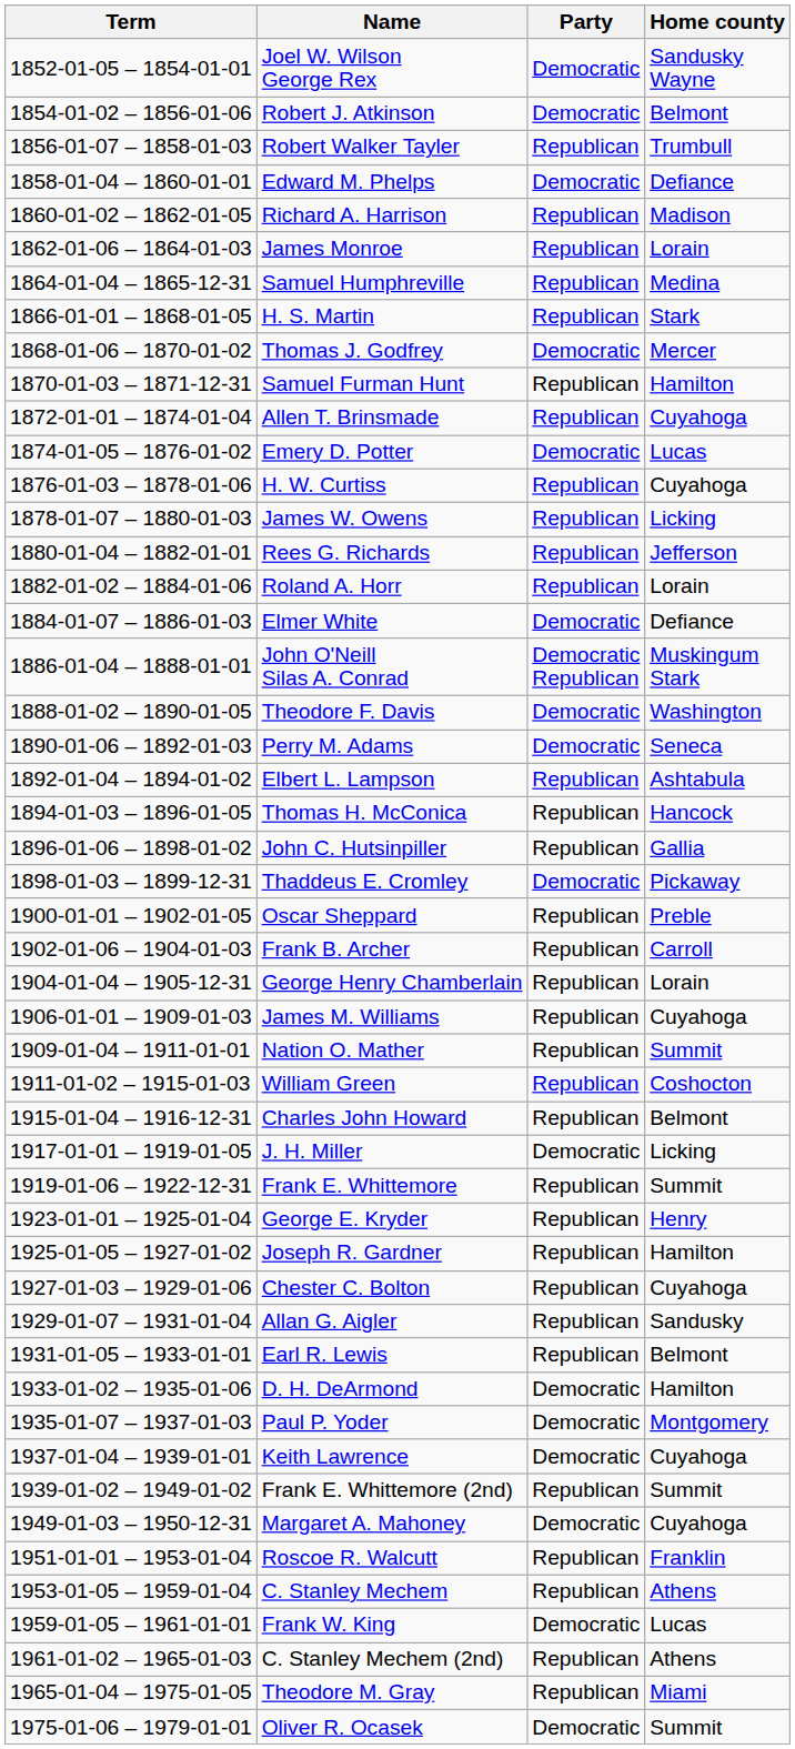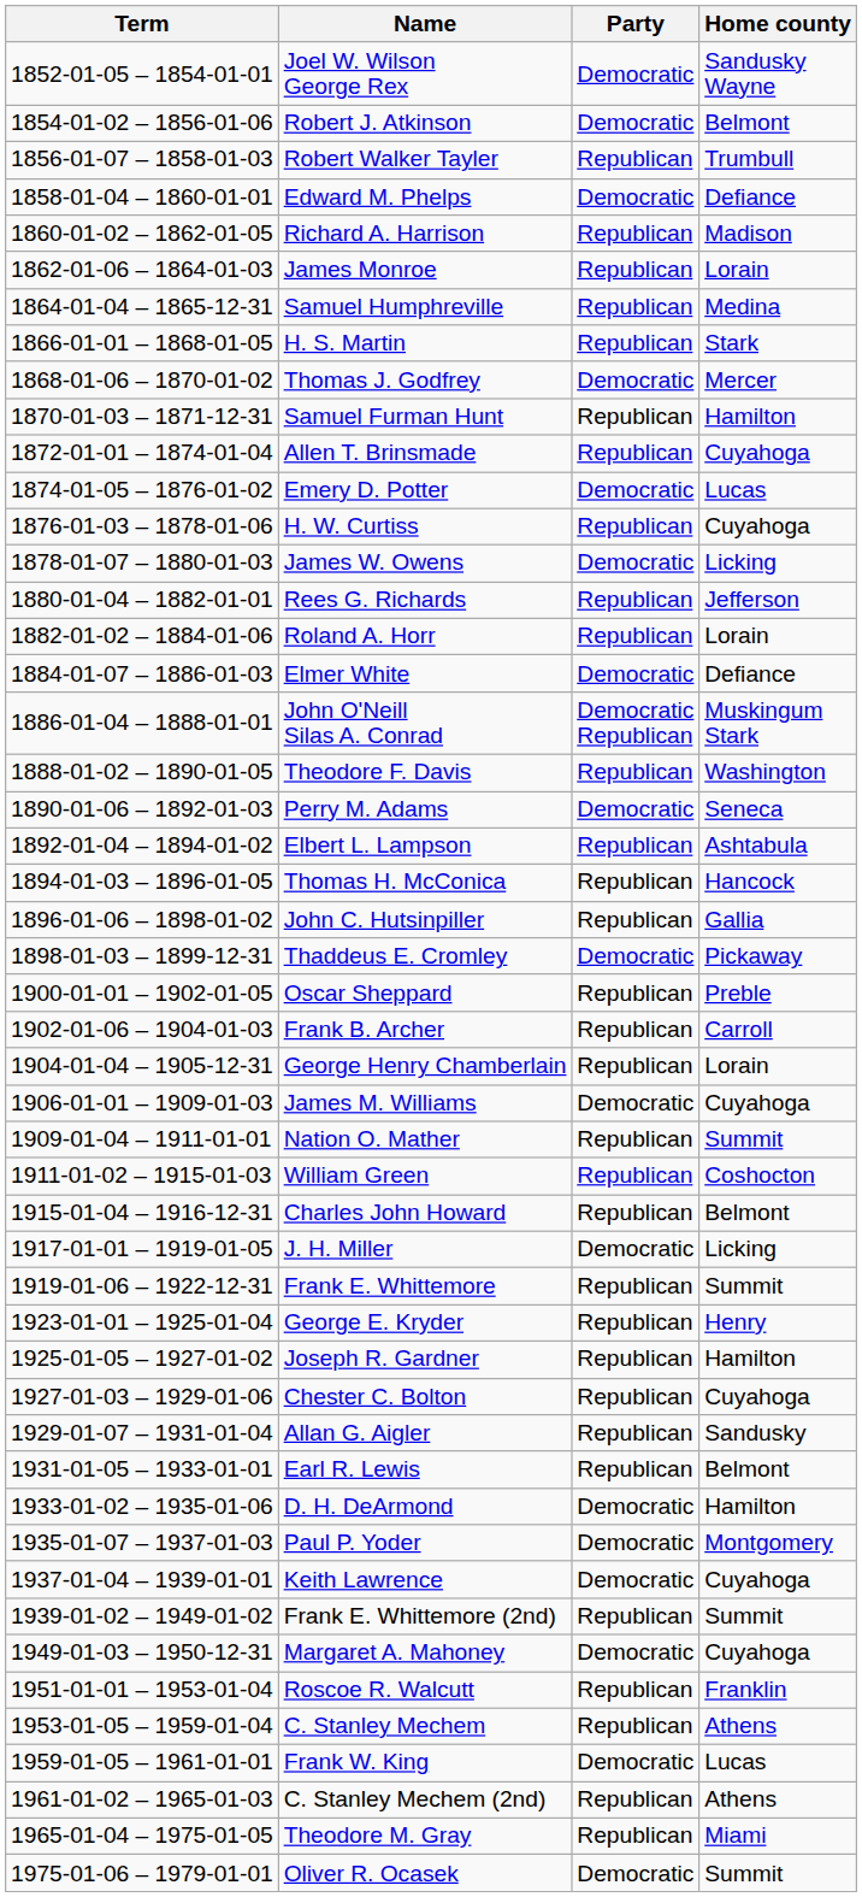James W. Owens | Party: Republican -> Democratic
Theodore F. Davis | Party: Democratic -> Republican
James M. Williams | Party: Republican -> Democratic
